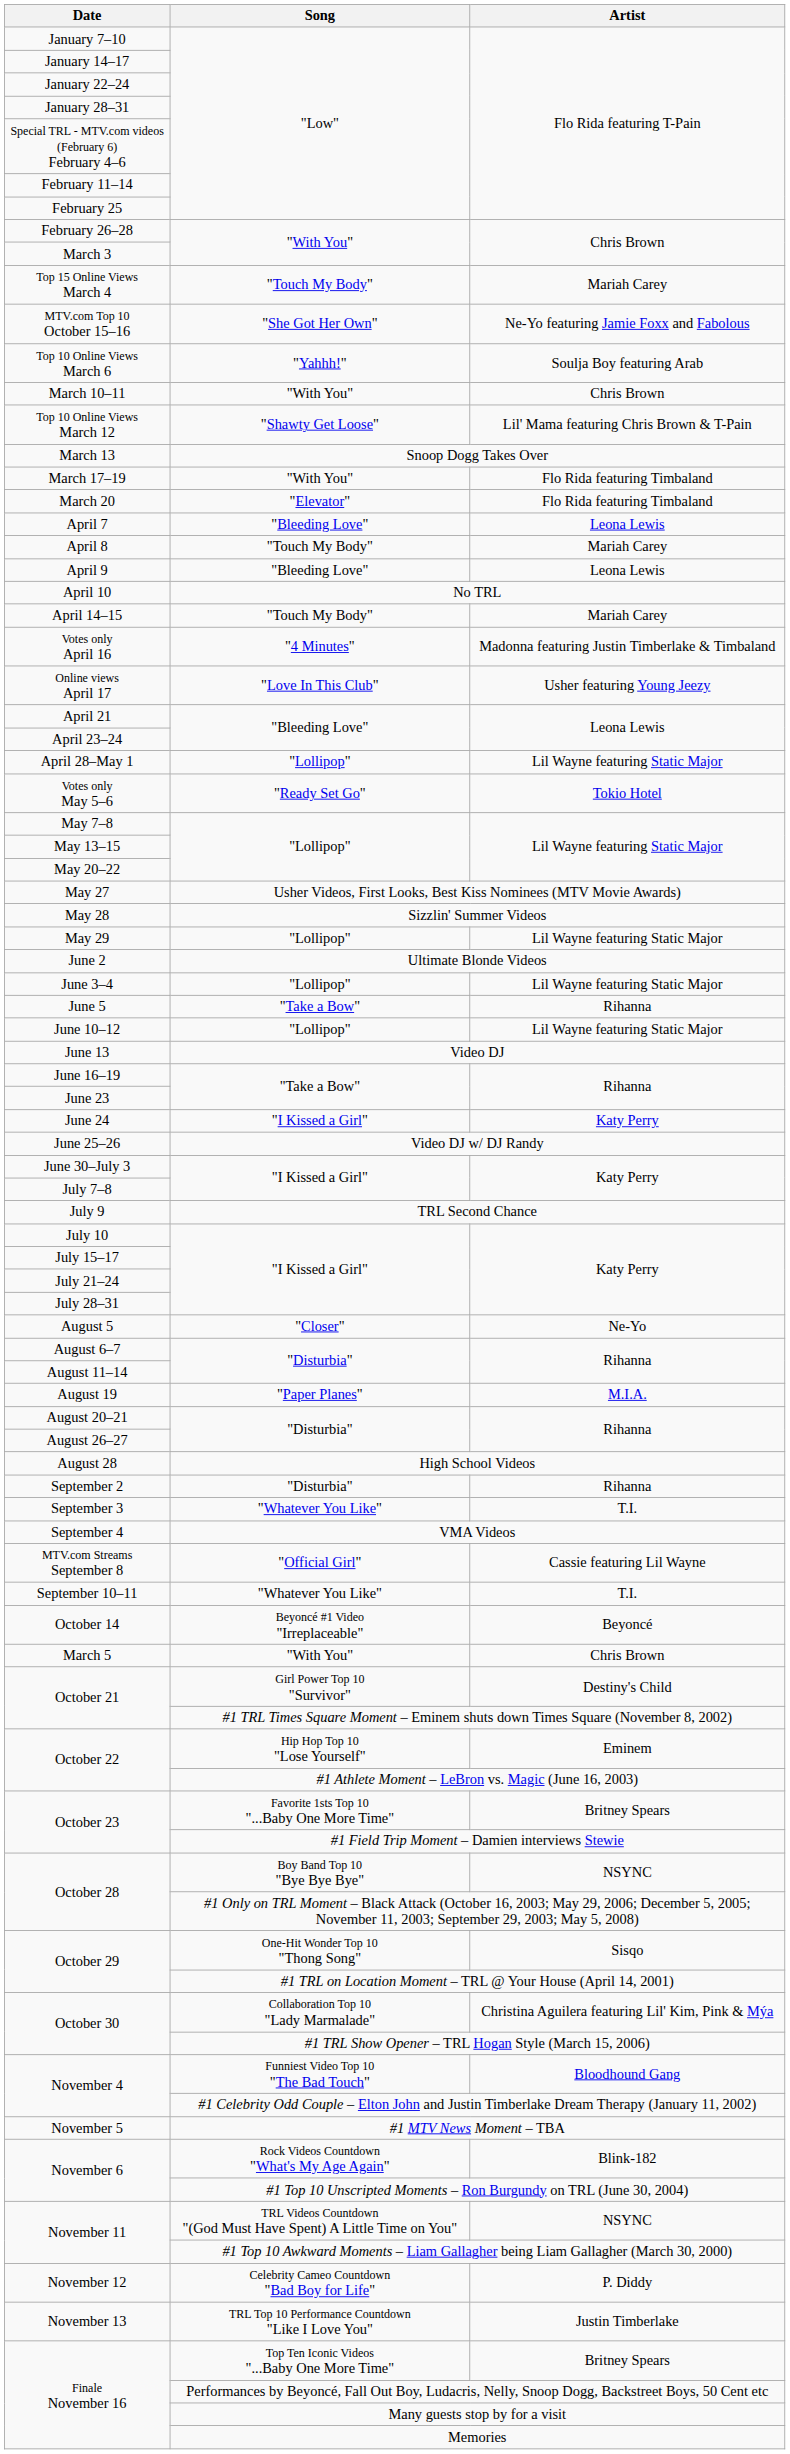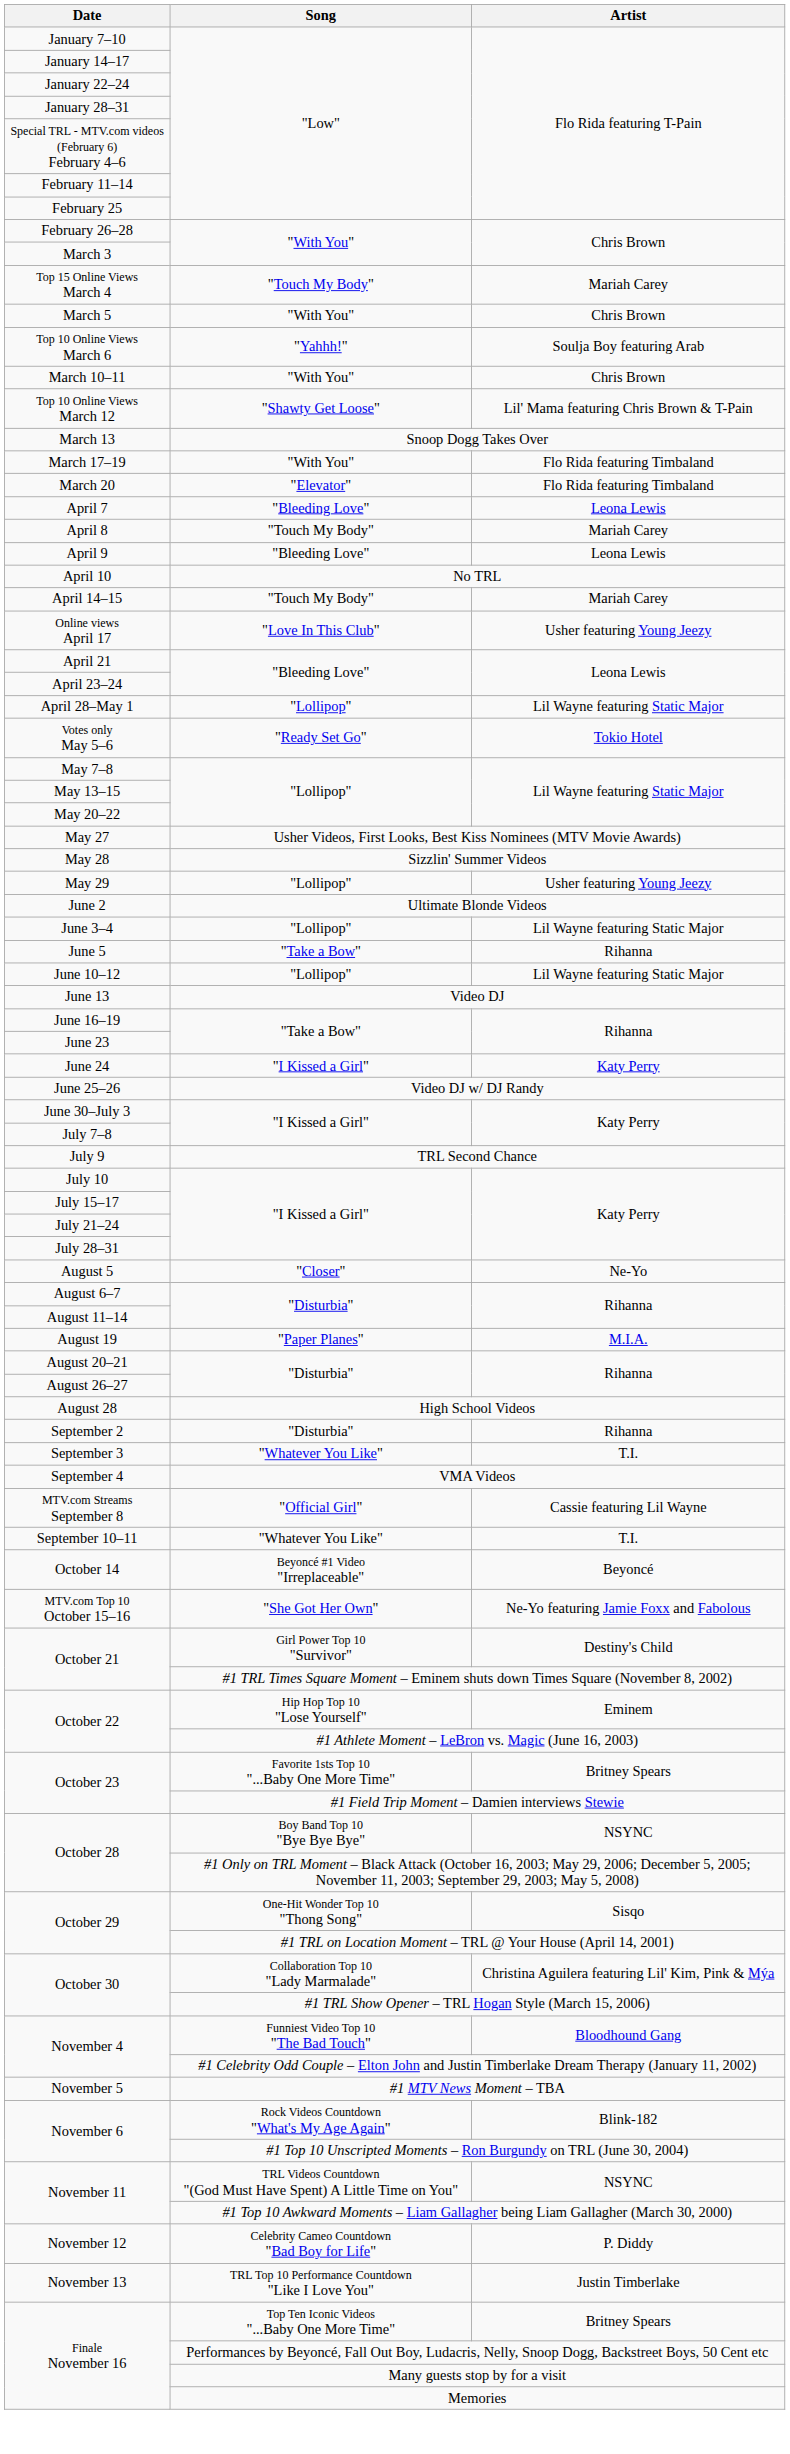rows swapped: March 5 <-> MTV.com Top 10 October 15–16
- row: Votes only April 16 | "4 Minutes" | Madonna featuring Justin Timberlake & Timbaland
May 29 | Artist: Lil Wayne featuring Static Major -> Usher featuring Young Jeezy
